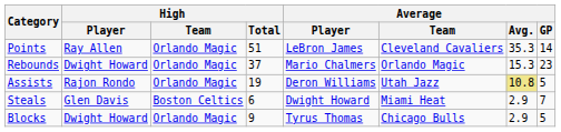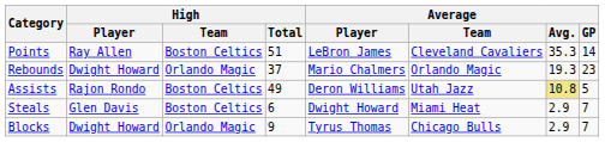Points | High / Team: Orlando Magic -> Boston Celtics
Rebounds | Average / Avg.: 15.3 -> 19.3
Assists | High / Team: Orlando Magic -> Boston Celtics
Assists | High / Total: 19 -> 49
Blocks | Average / GP: 5 -> 7
